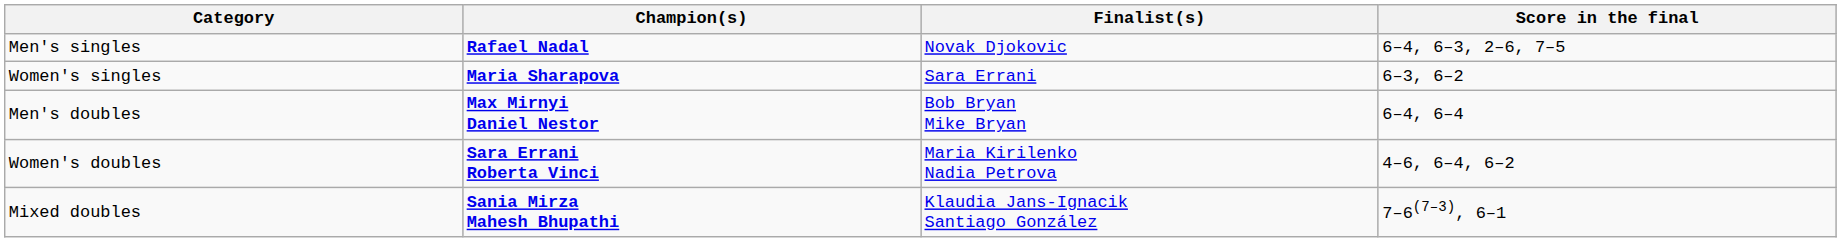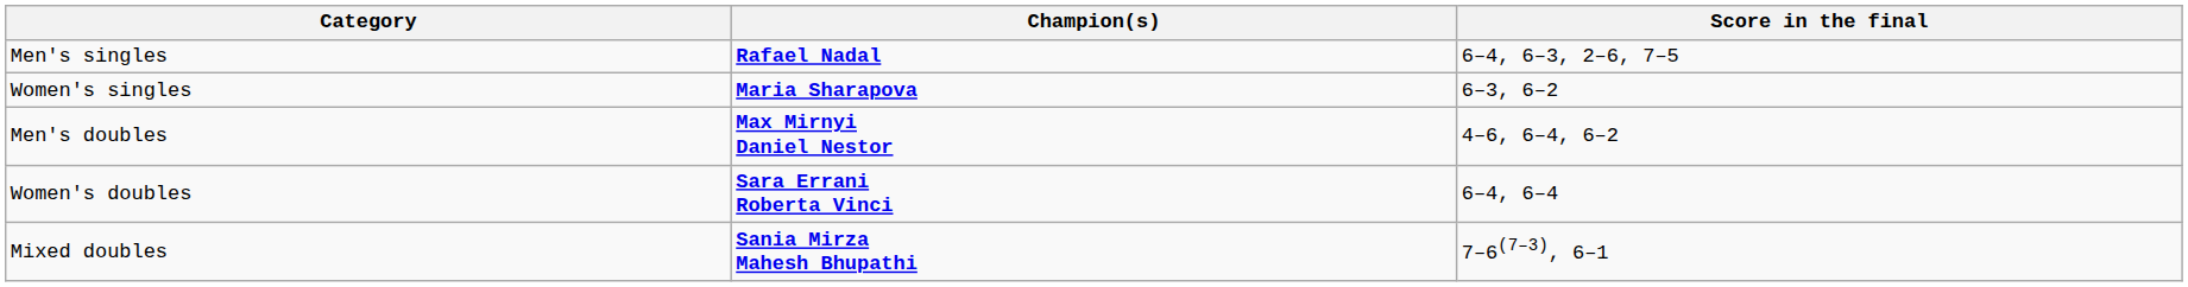- column: Finalist(s) | Novak Djokovic | Sara Errani | Bob Bryan Mike Bryan | Maria Kirilenko Nadia Petrova | Klaudia Jans-Ignacik Santiago González
Men's doubles | Score in the final: 6–4, 6–4 -> 4–6, 6–4, 6–2
Women's doubles | Score in the final: 4–6, 6–4, 6–2 -> 6–4, 6–4
